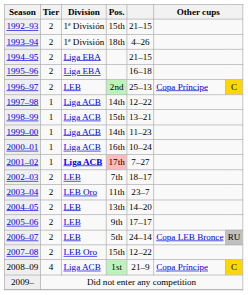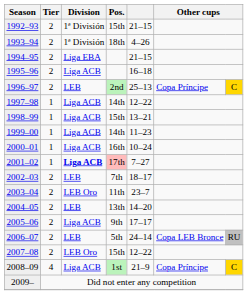1995–96 | Division: Liga EBA -> Liga ACB
2005–06 | Division: LEB -> Liga ACB
